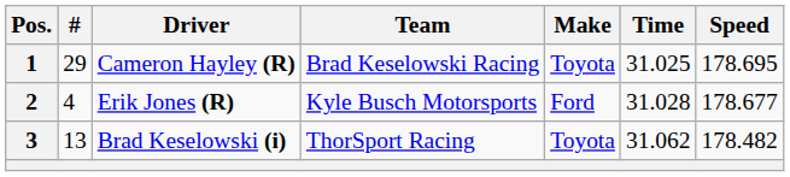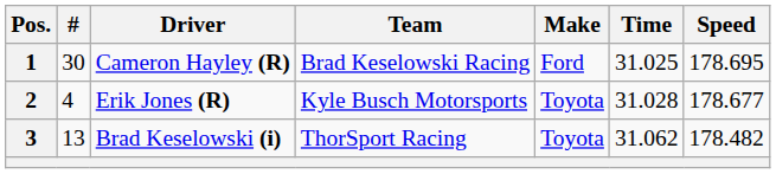1 | #: 29 -> 30
1 | Make: Toyota -> Ford
2 | Make: Ford -> Toyota
